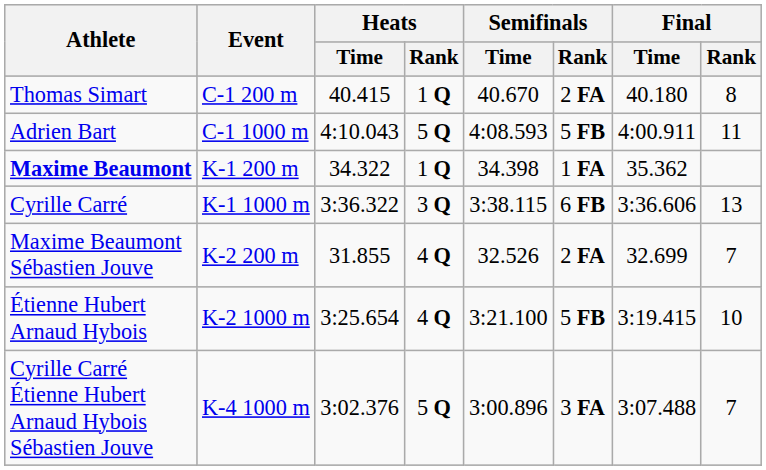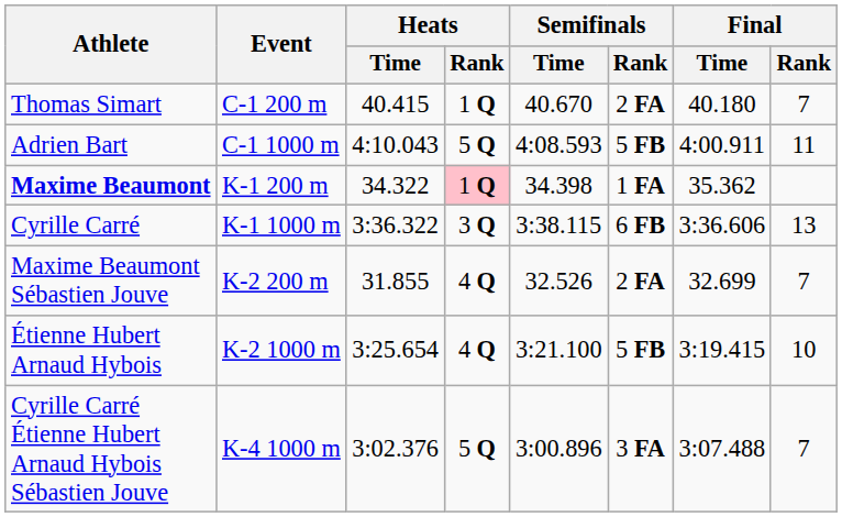Thomas Simart | Final / Rank: 8 -> 7
Maxime Beaumont | Heats / Rank: no background -> pink background
